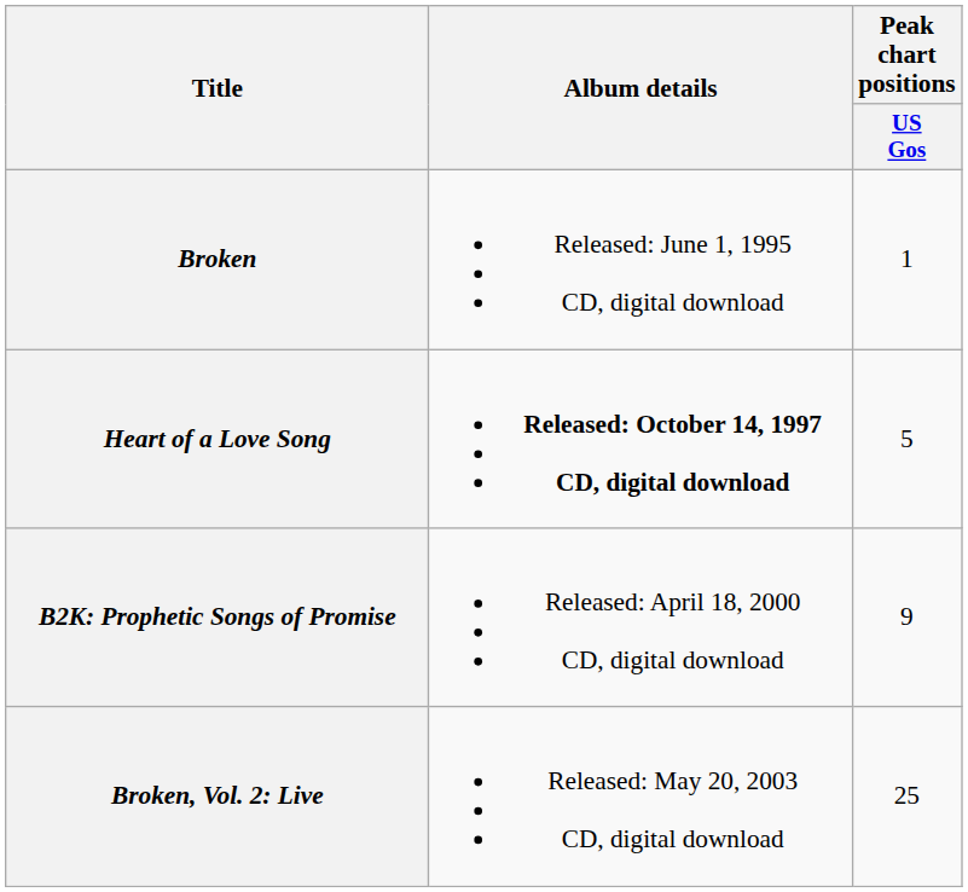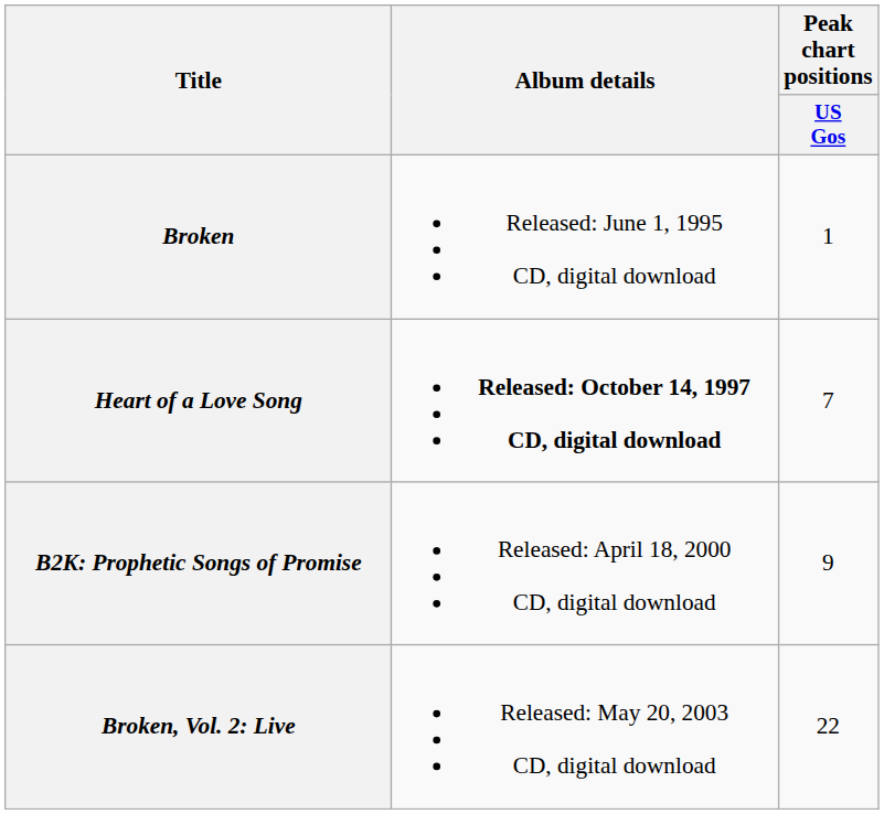Heart of a Love Song | Peak chart positions / US Gos: 5 -> 7
Broken, Vol. 2: Live | Peak chart positions / US Gos: 25 -> 22
